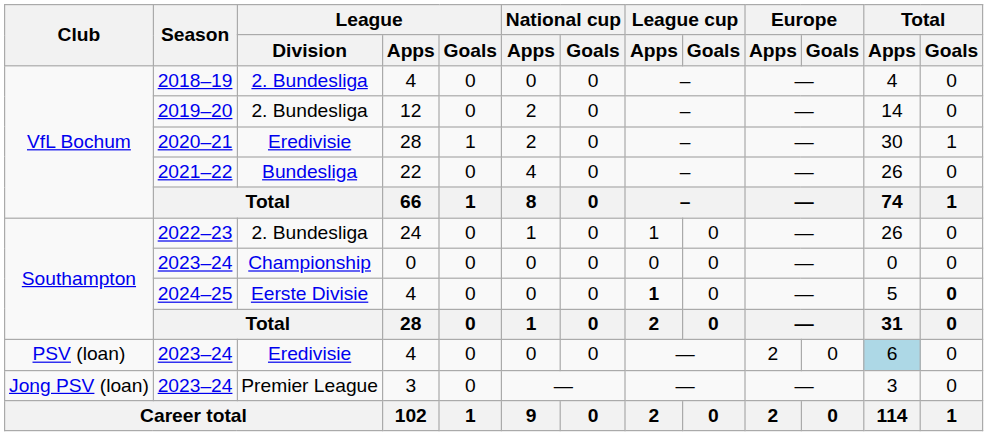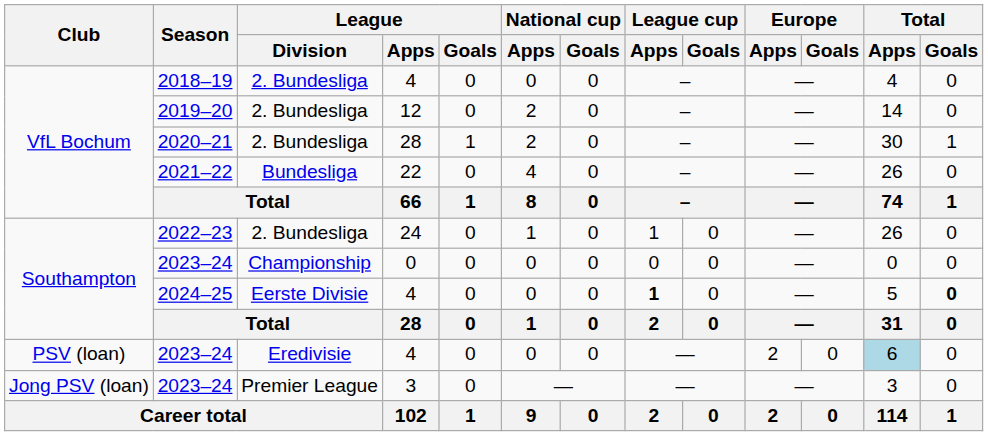2020–21 | League / Division: Eredivisie -> 2. Bundesliga
